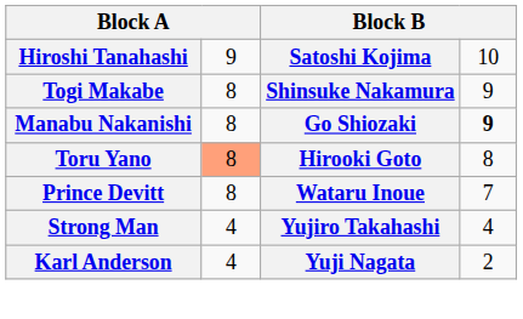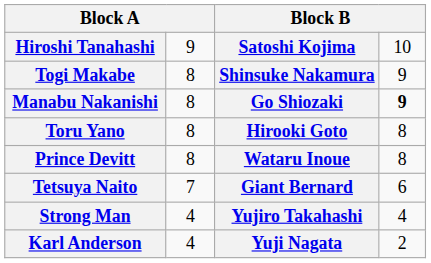Toru Yano | column 2: lightsalmon background -> no background
Prince Devitt | column 4: 7 -> 8
+ row: Tetsuya Naito | 7 | Giant Bernard | 6
